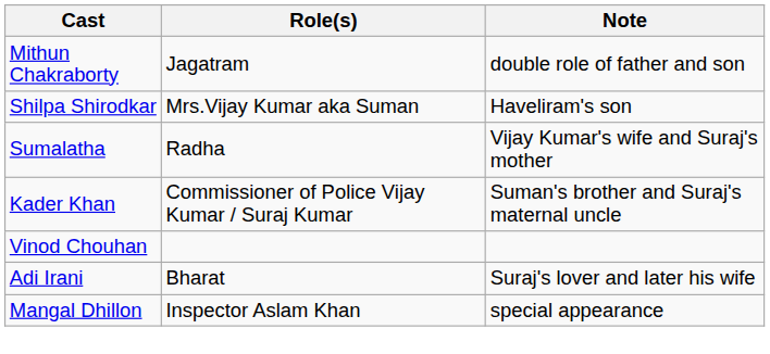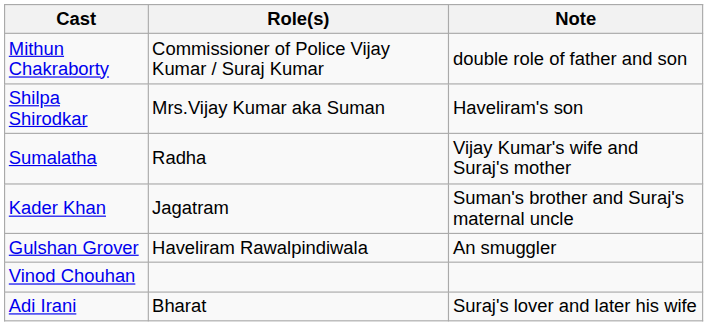Mithun Chakraborty | Role(s): Jagatram -> Commissioner of Police Vijay Kumar / Suraj Kumar
Kader Khan | Role(s): Commissioner of Police Vijay Kumar / Suraj Kumar -> Jagatram
+ row: Gulshan Grover | Haveliram Rawalpindiwala | An smuggler
- row: Mangal Dhillon | Inspector Aslam Khan | special appearance
